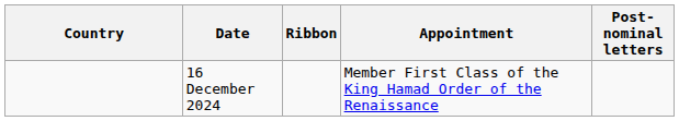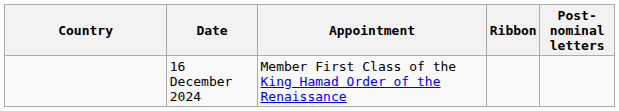columns swapped: Appointment <-> Ribbon
